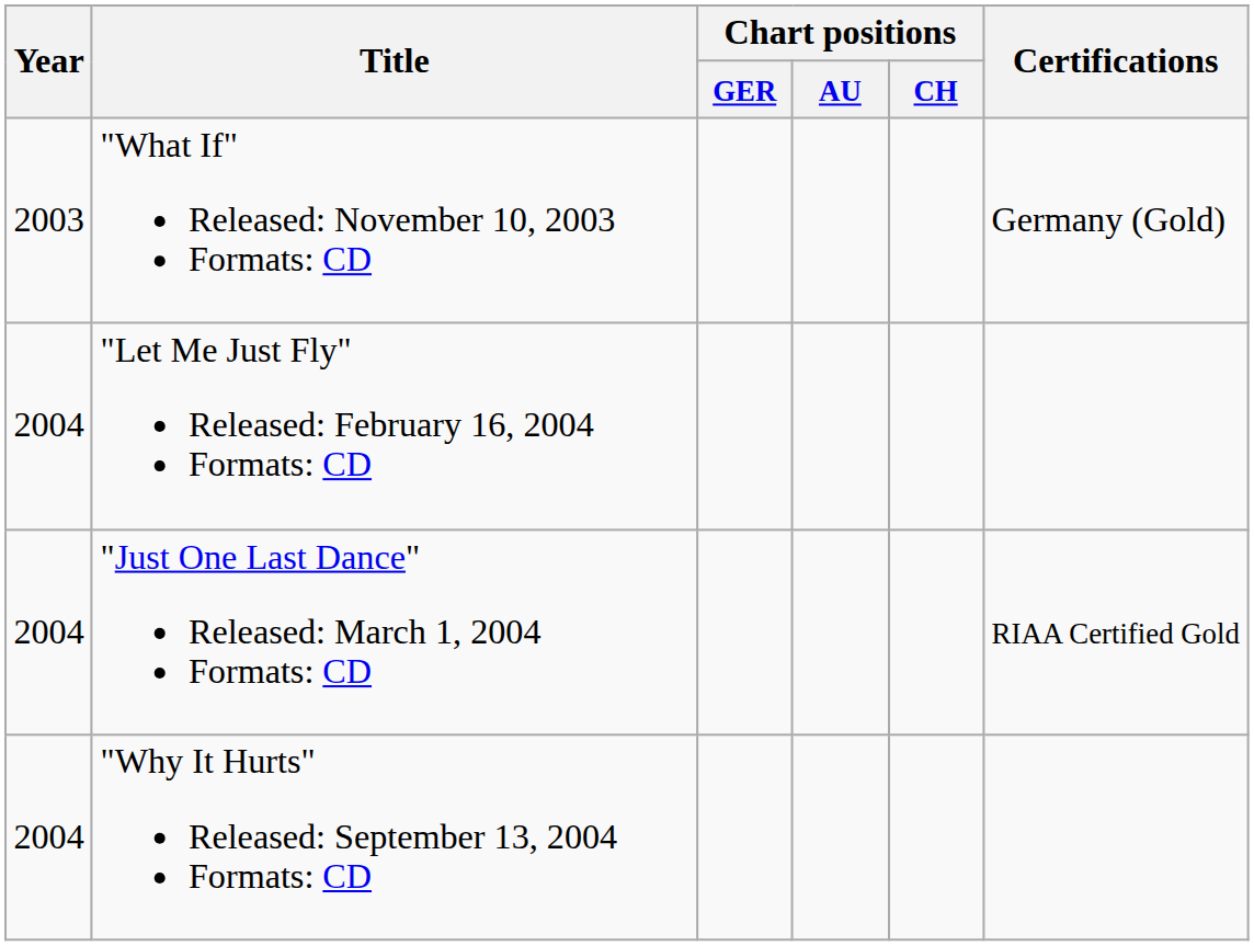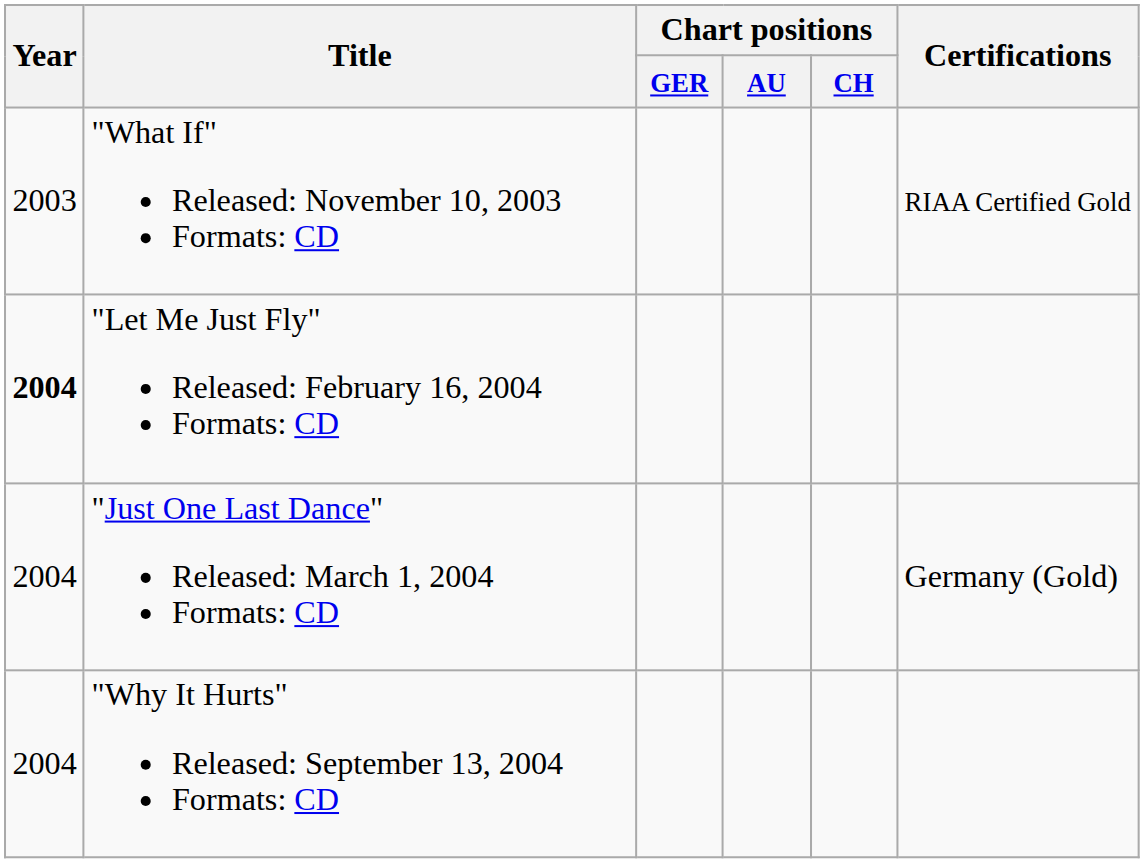"What If" Released: November 10, 2003 Formats: CD | Certifications: Germany (Gold) -> RIAA Certified Gold
"Let Me Just Fly" Released: February 16, 2004 Formats: CD | Year: normal -> bold
"Just One Last Dance" Released: March 1, 2004 Formats: CD | Certifications: RIAA Certified Gold -> Germany (Gold)
